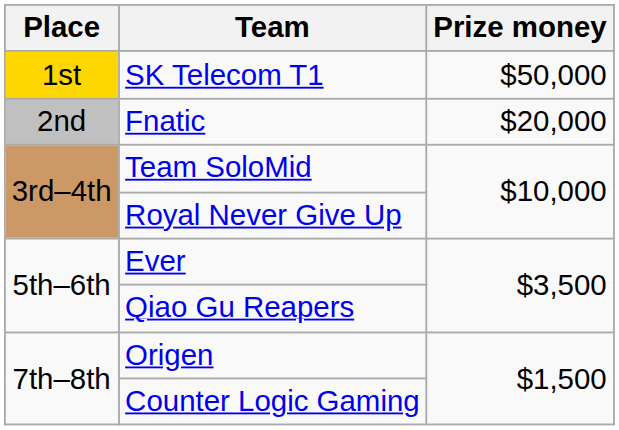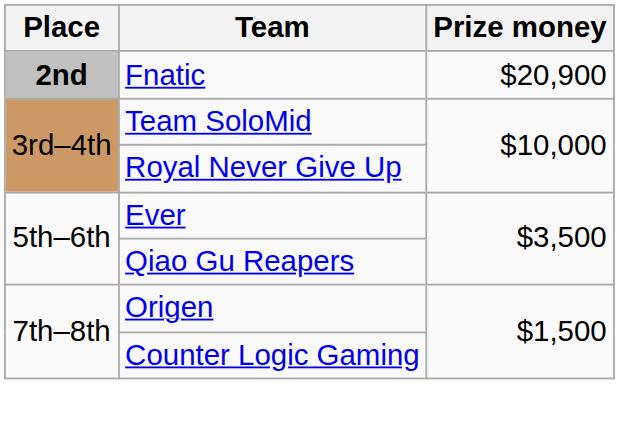- row: 1st | SK Telecom T1 | $50,000
Fnatic | Place: normal -> bold
Fnatic | Prize money: $20,000 -> $20,900
